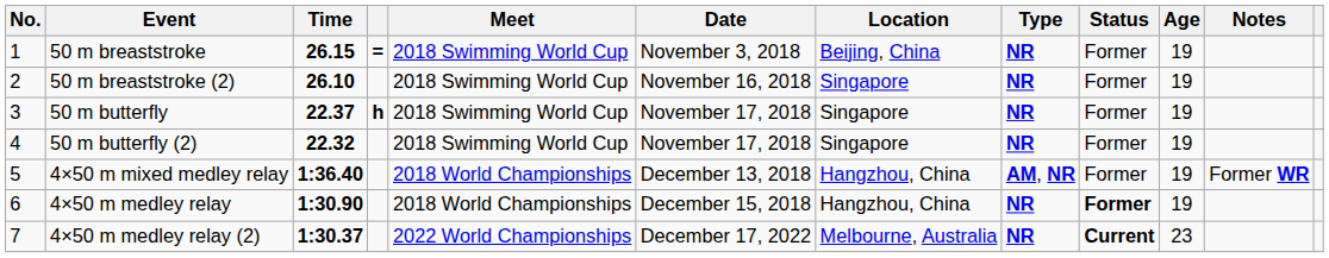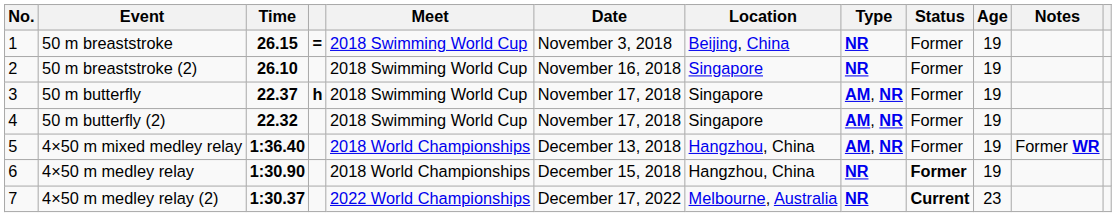50 m butterfly | Type: NR -> AM, NR
50 m butterfly (2) | Type: NR -> AM, NR
